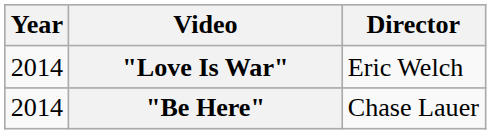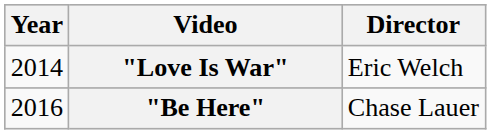"Be Here" | Year: 2014 -> 2016
